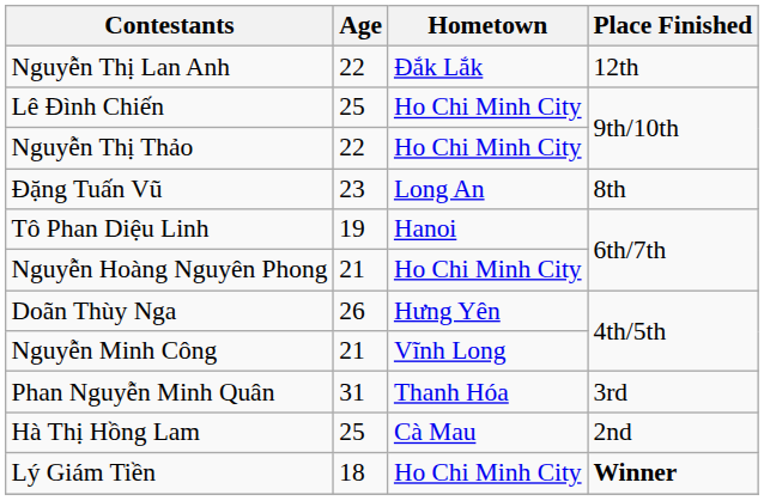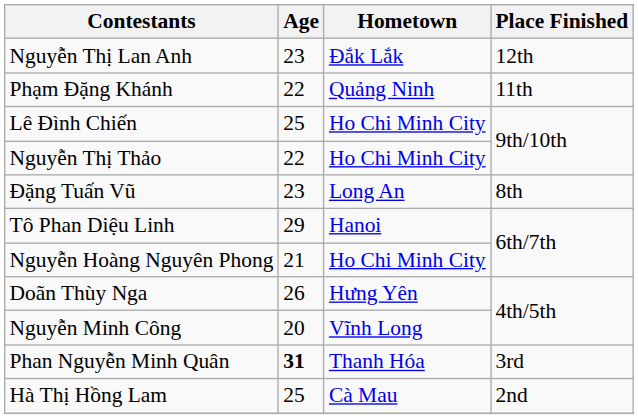Nguyễn Thị Lan Anh | Age: 22 -> 23
+ row: Phạm Đặng Khánh | 22 | Quảng Ninh | 11th
Tô Phan Diệu Linh | Age: 19 -> 29
Nguyễn Minh Công | Age: 21 -> 20
Phan Nguyễn Minh Quân | Age: normal -> bold
- row: Lý Giám Tiền | 18 | Ho Chi Minh City | Winner
